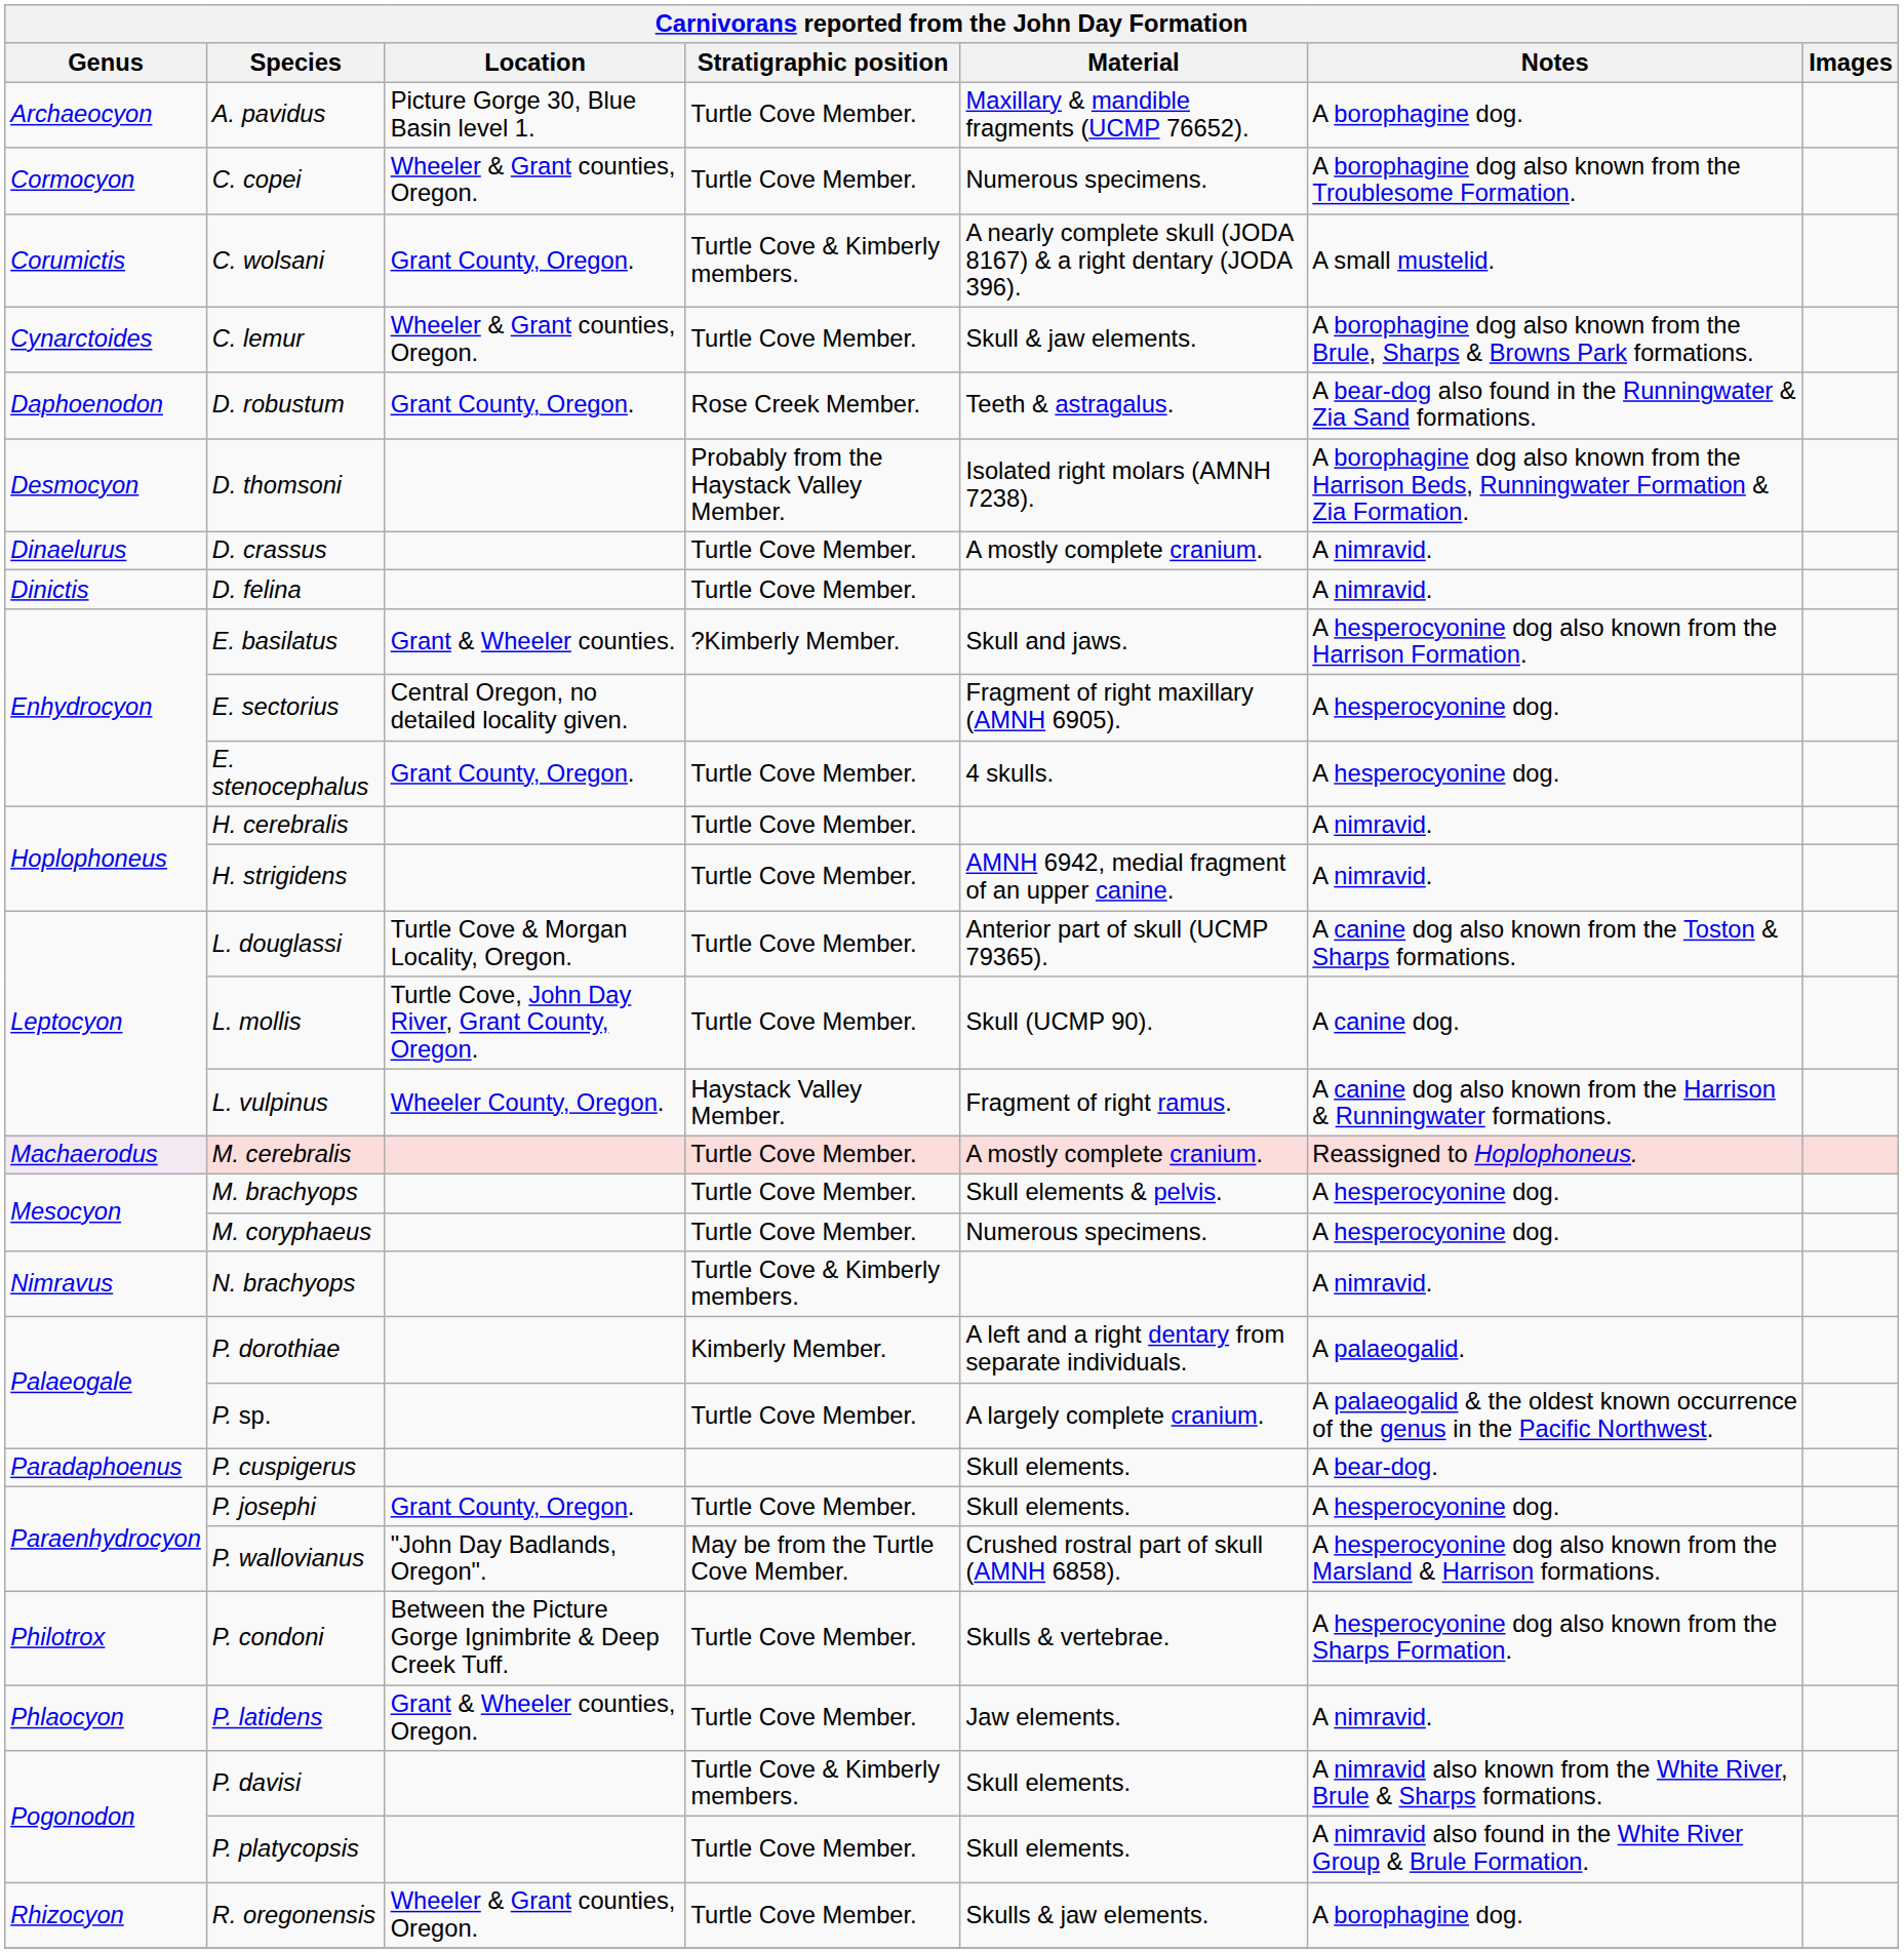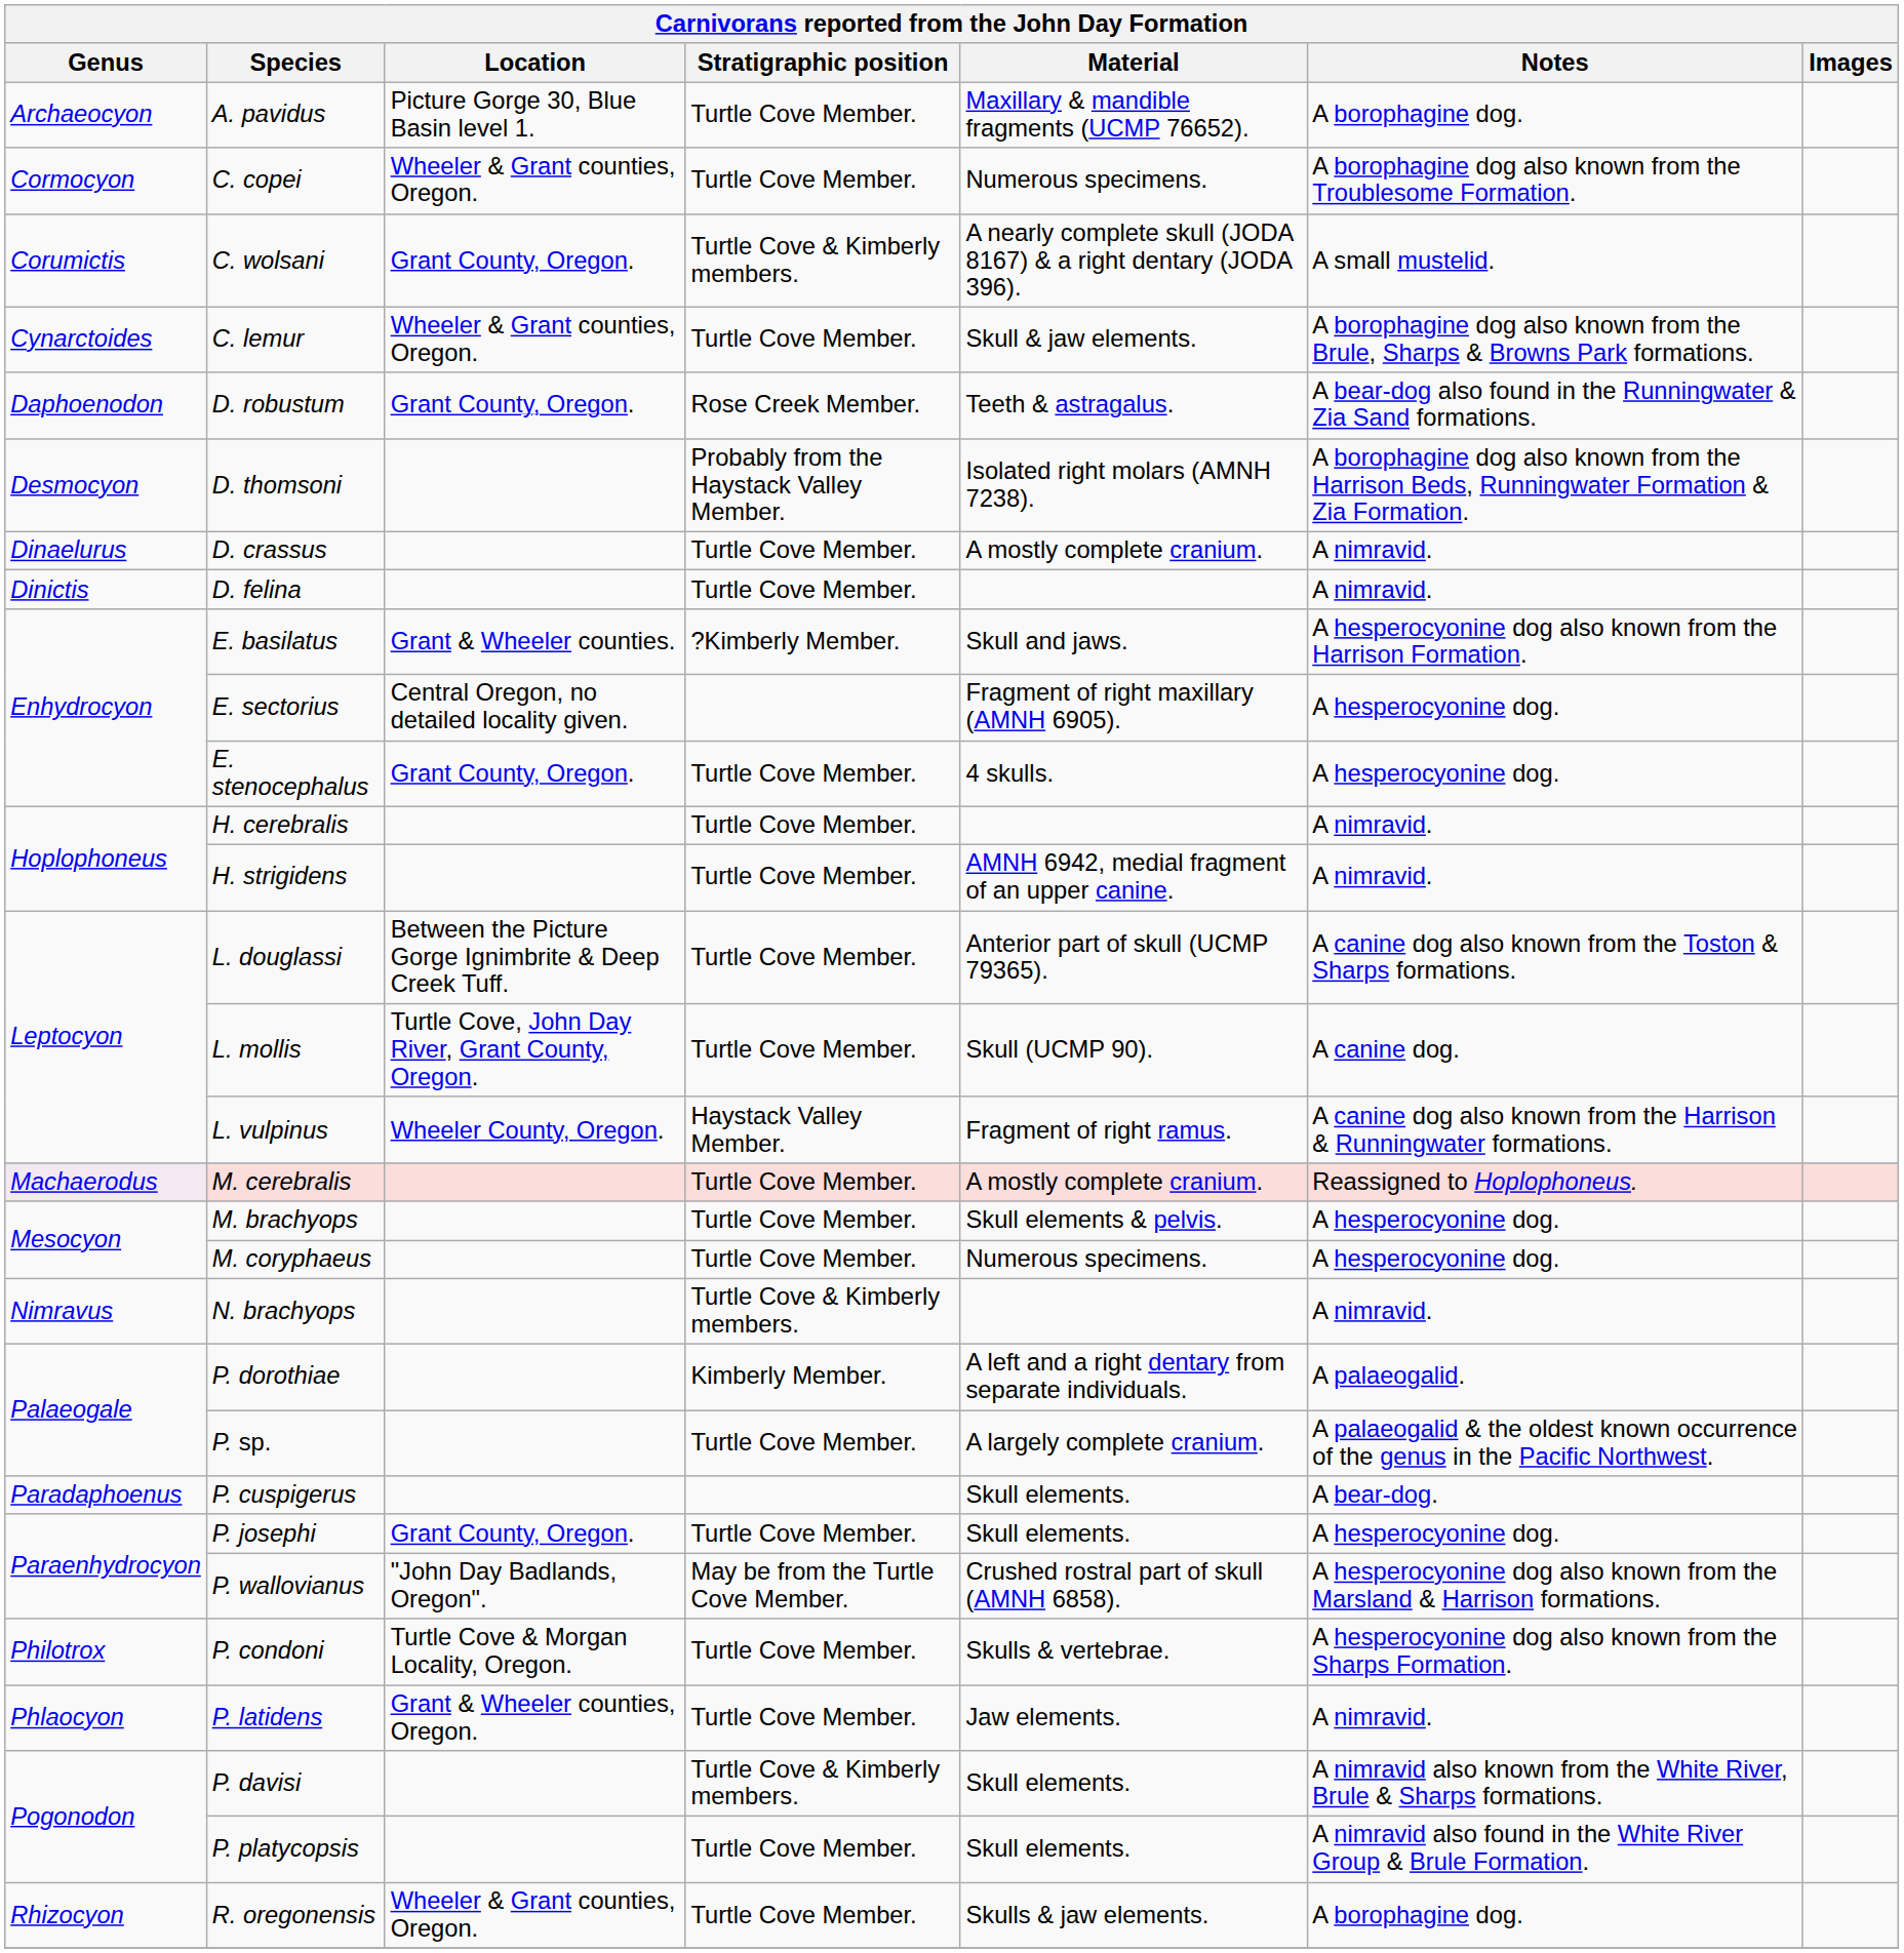L. douglassi | Location: Turtle Cove & Morgan Locality, Oregon. -> Between the Picture Gorge Ignimbrite & Deep Creek Tuff.
P. condoni | Location: Between the Picture Gorge Ignimbrite & Deep Creek Tuff. -> Turtle Cove & Morgan Locality, Oregon.
